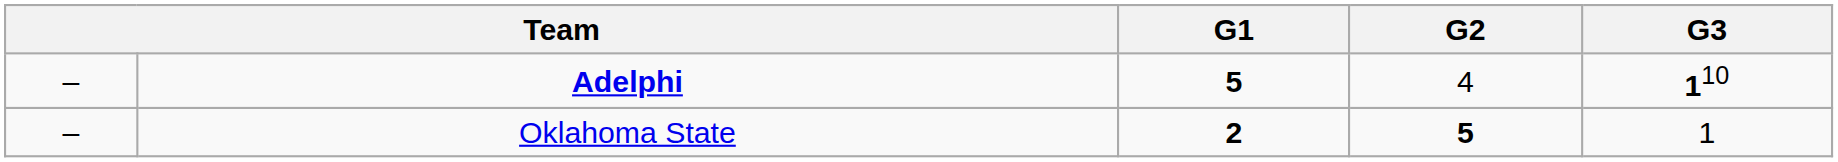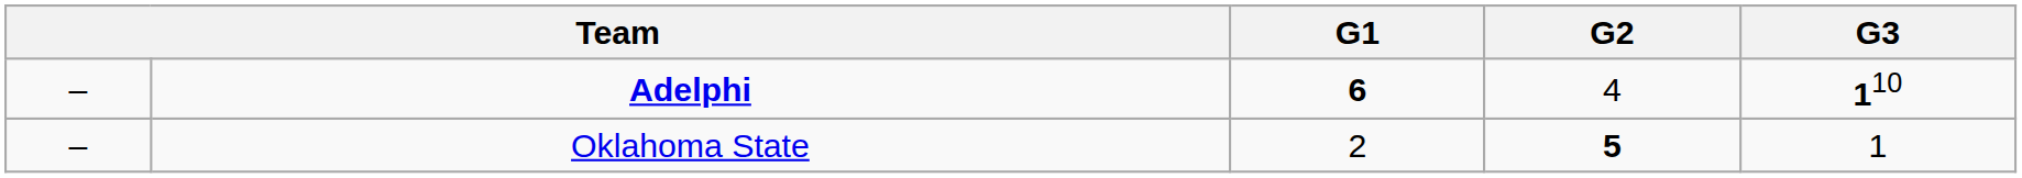Adelphi | G1: 5 -> 6
Oklahoma State | G1: bold -> normal
